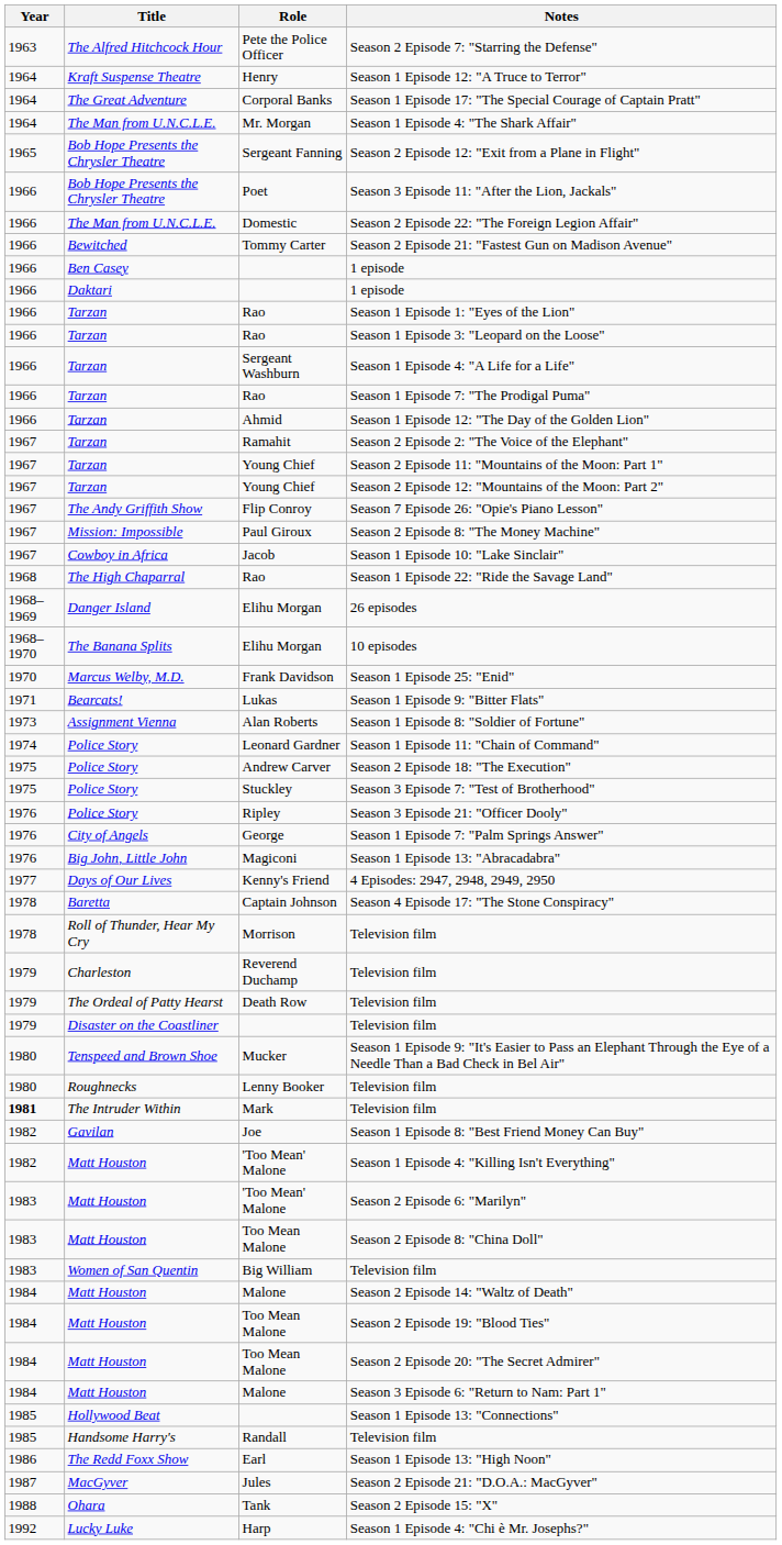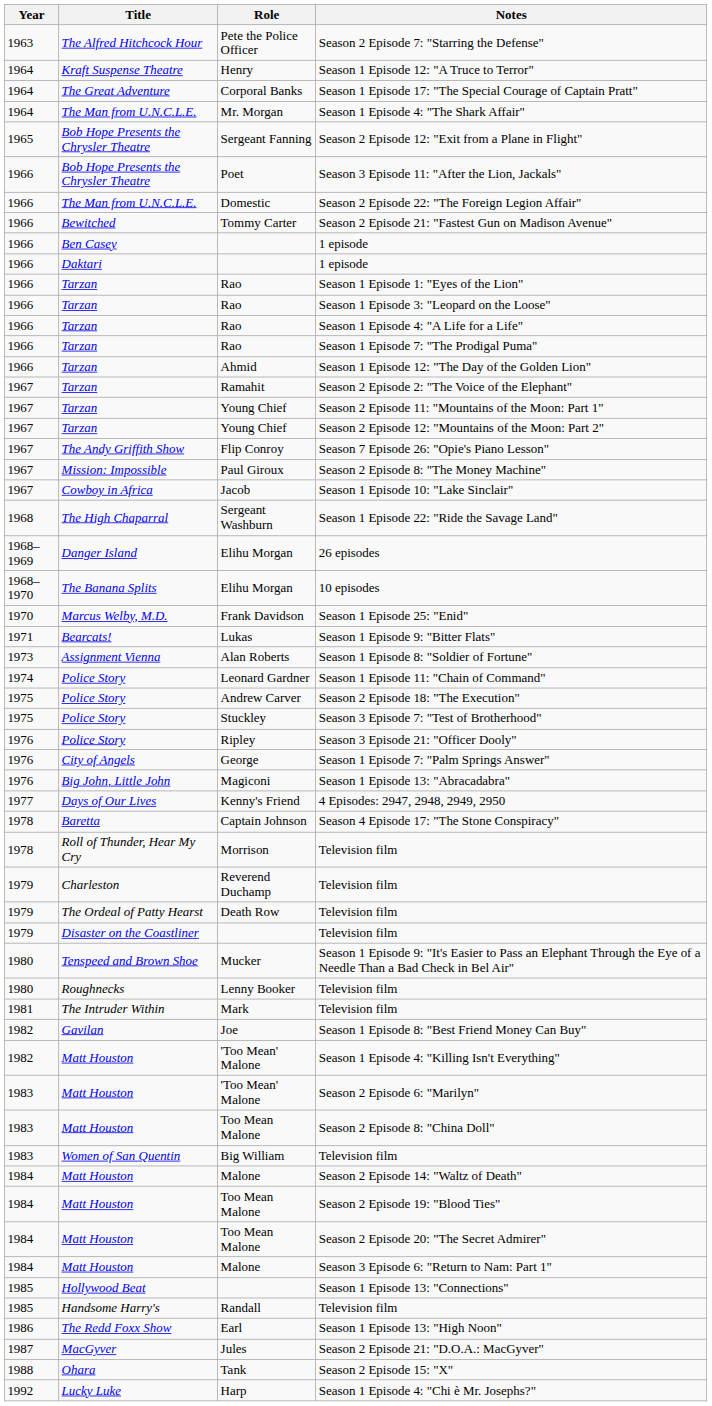Season 1 Episode 4: "A Life for a Life" | Role: Sergeant Washburn -> Rao
Season 1 Episode 22: "Ride the Savage Land" | Role: Rao -> Sergeant Washburn
The Intruder Within / Television film | Year: bold -> normal
